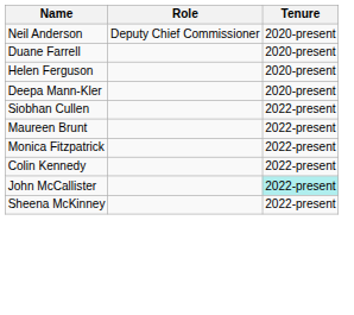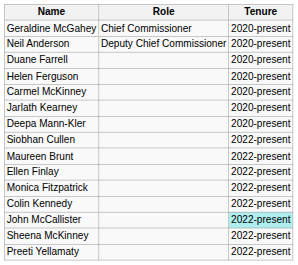+ row: Geraldine McGahey | Chief Commissioner | 2020-present
+ row: Carmel McKinney | 2020-present
+ row: Jarlath Kearney | 2020-present
+ row: Ellen Finlay | 2022-present
+ row: Preeti Yellamaty | 2022-present
